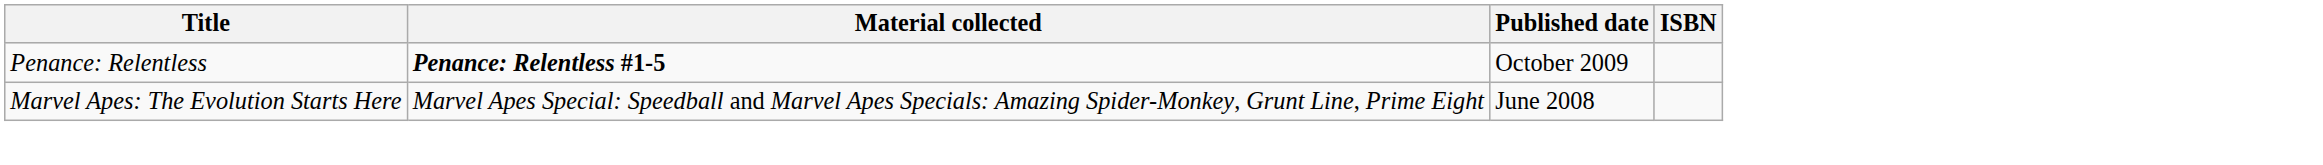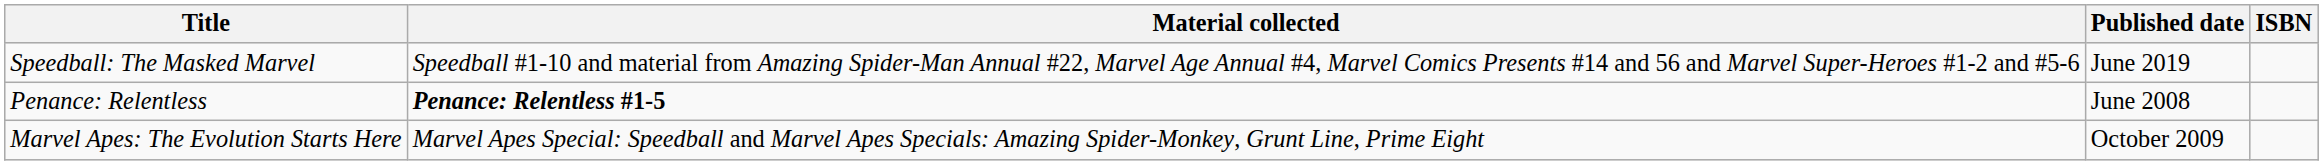+ row: Speedball: The Masked Marvel | Speedball #1-10 and material from Amazing Spider-Man Annual #22, Marvel Age Annual #4, Marvel Comics Presents #14 and 56 and Marvel Super-Heroes #1-2 and #5-6 | June 2019
Penance: Relentless | Published date: October 2009 -> June 2008
Marvel Apes: The Evolution Starts Here | Published date: June 2008 -> October 2009
